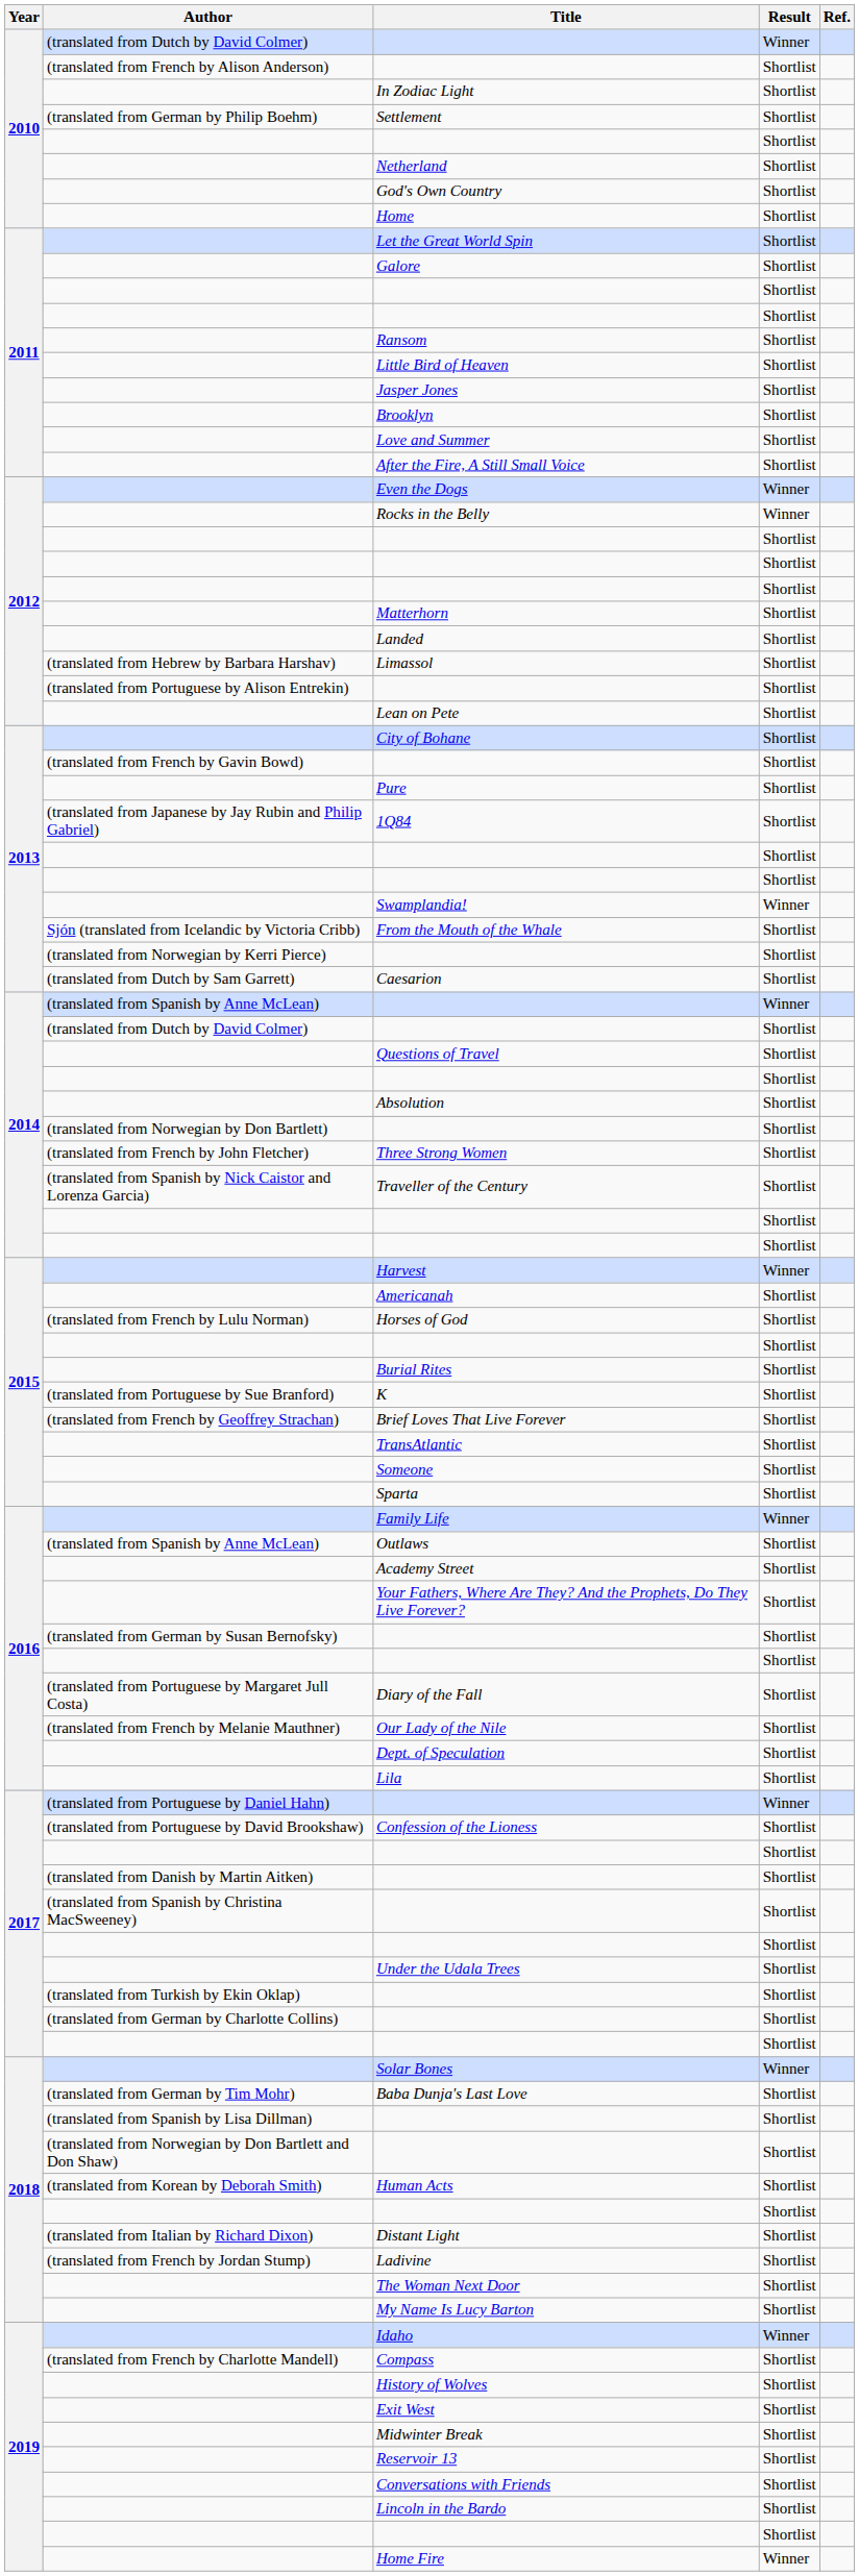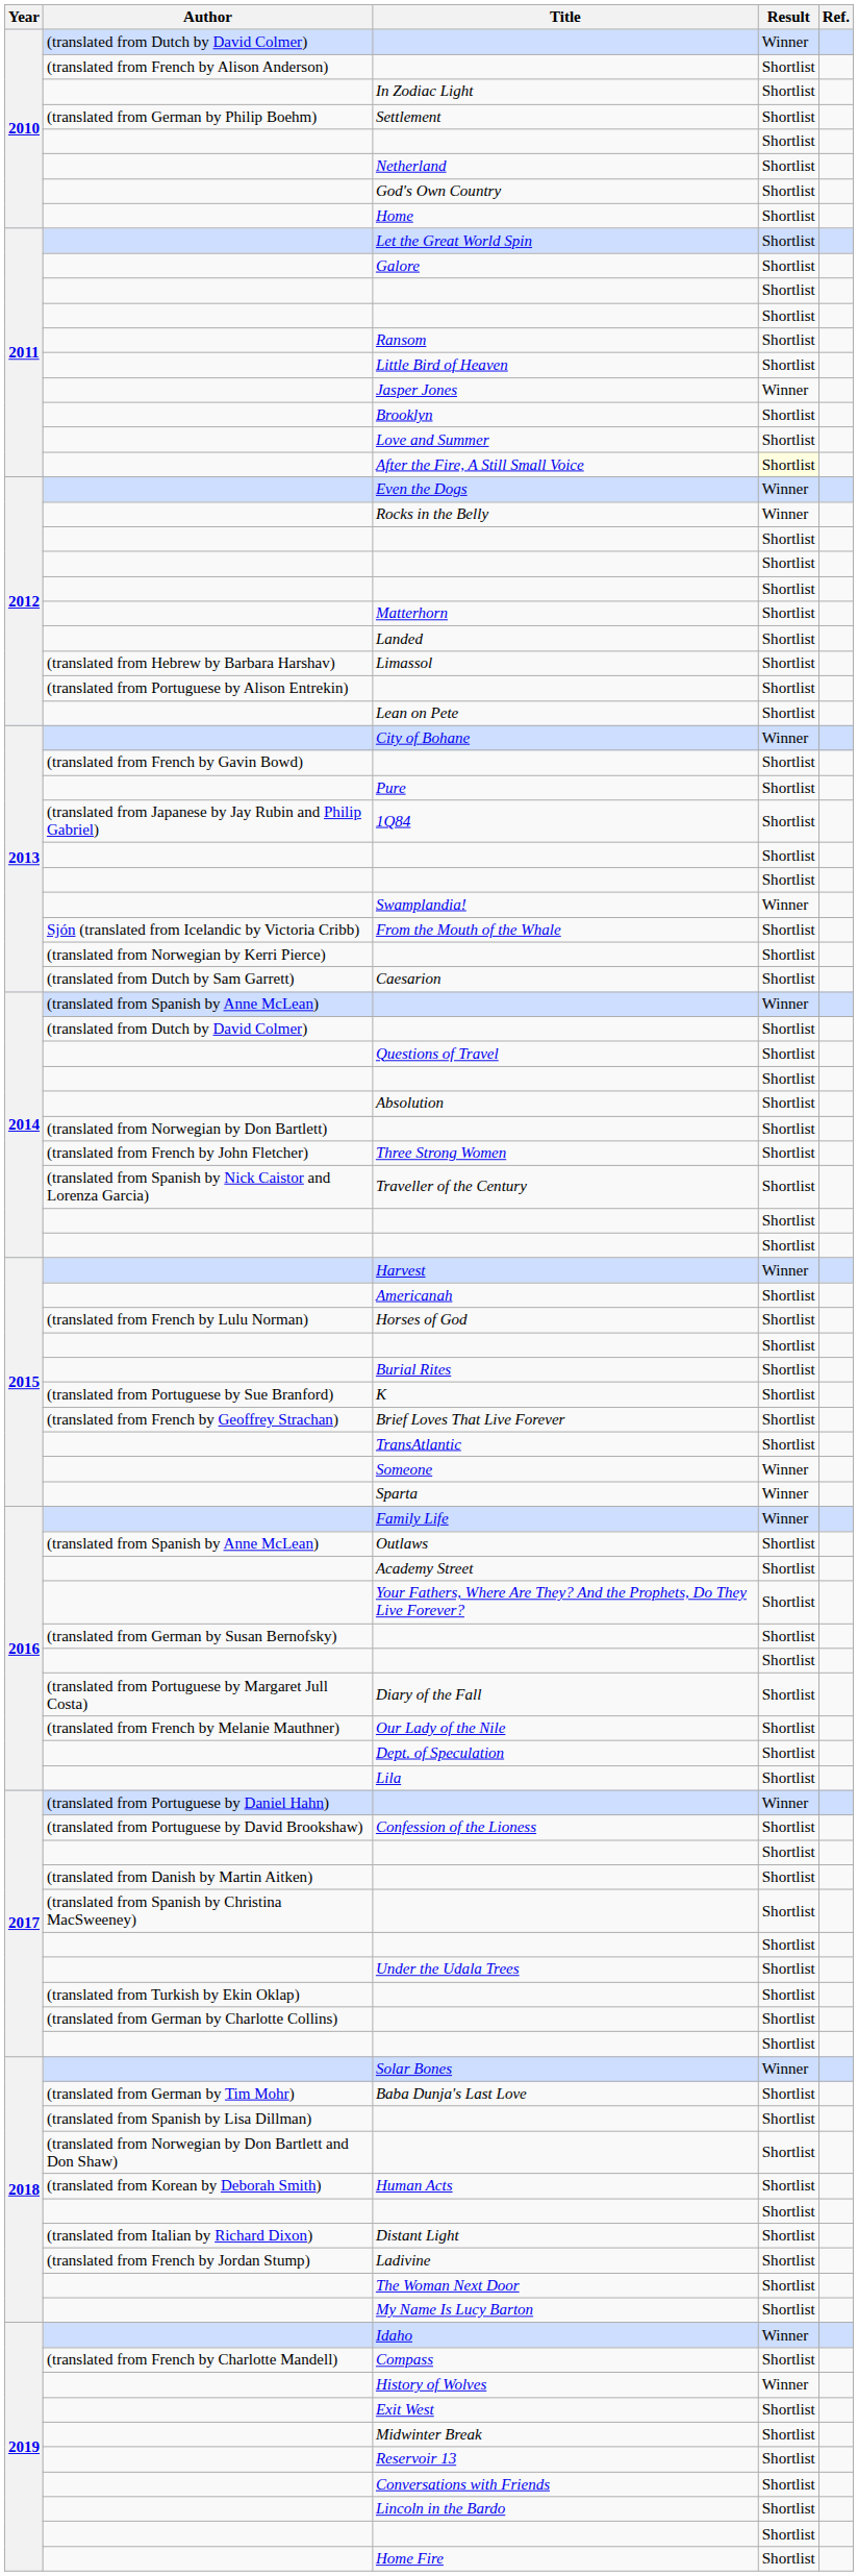Jasper Jones | Result: Shortlist -> Winner
After the Fire, A Still Small Voice | Result: no background -> lightyellow background
City of Bohane | Result: Shortlist -> Winner
Someone | Result: Shortlist -> Winner
Sparta | Result: Shortlist -> Winner
History of Wolves | Result: Shortlist -> Winner
Home Fire | Result: Winner -> Shortlist
